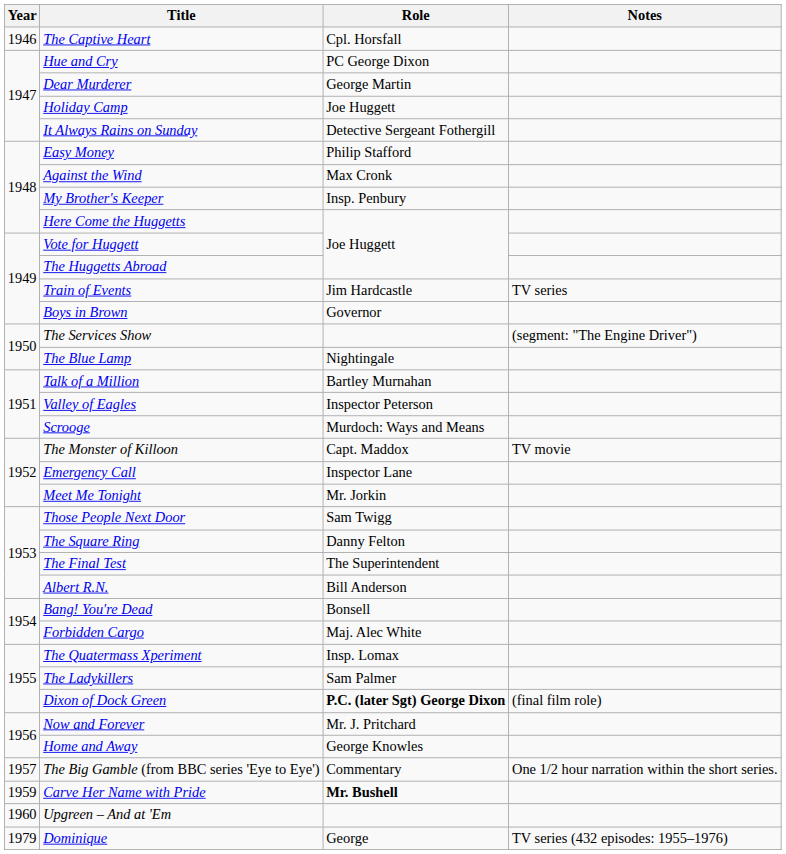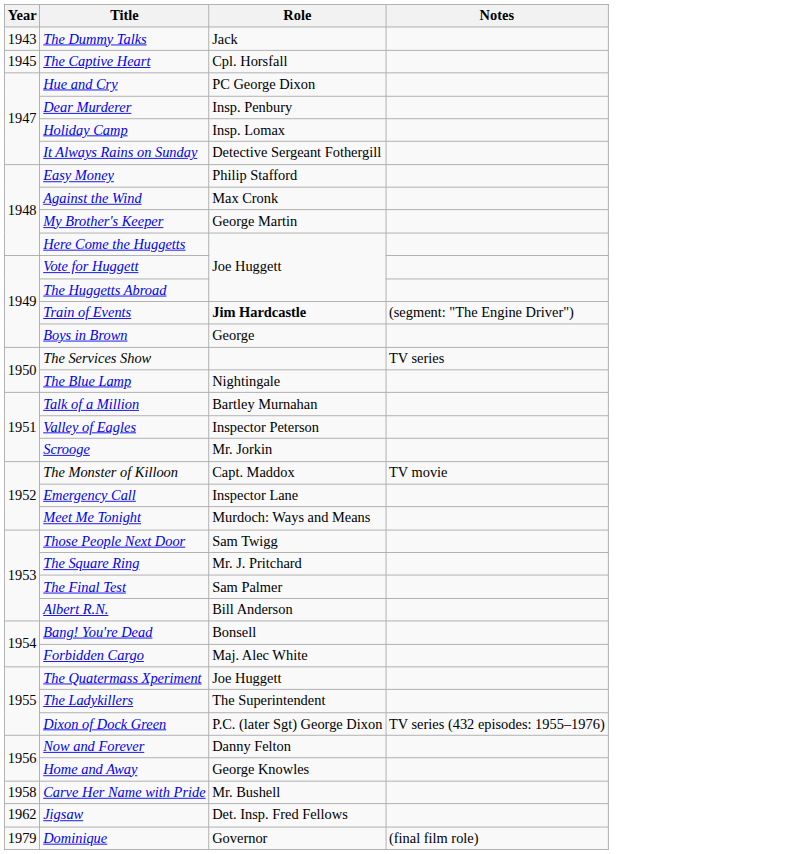+ row: 1943 | The Dummy Talks | Jack
The Captive Heart | Year: 1946 -> 1945
Dear Murderer | Role: George Martin -> Insp. Penbury
Holiday Camp | Role: Joe Huggett -> Insp. Lomax
My Brother's Keeper | Role: Insp. Penbury -> George Martin
Train of Events | Role: normal -> bold
Train of Events | Notes: TV series -> (segment: "The Engine Driver")
Boys in Brown | Role: Governor -> George
The Services Show | Notes: (segment: "The Engine Driver") -> TV series
Scrooge | Role: Murdoch: Ways and Means -> Mr. Jorkin
Meet Me Tonight | Role: Mr. Jorkin -> Murdoch: Ways and Means
The Square Ring | Role: Danny Felton -> Mr. J. Pritchard
The Final Test | Role: The Superintendent -> Sam Palmer
The Quatermass Xperiment | Role: Insp. Lomax -> Joe Huggett
The Ladykillers | Role: Sam Palmer -> The Superintendent
Dixon of Dock Green | Role: bold -> normal
Dixon of Dock Green | Notes: (final film role) -> TV series (432 episodes: 1955–1976)
Now and Forever | Role: Mr. J. Pritchard -> Danny Felton
- row: 1957 | The Big Gamble (from BBC series 'Eye to Eye') | Commentary | One 1/2 hour narration within the short series.
Carve Her Name with Pride | Year: 1959 -> 1958
Carve Her Name with Pride | Role: bold -> normal
- row: 1960 | Upgreen – And at 'Em
+ row: 1962 | Jigsaw | Det. Insp. Fred Fellows
Dominique | Role: George -> Governor
Dominique | Notes: TV series (432 episodes: 1955–1976) -> (final film role)
